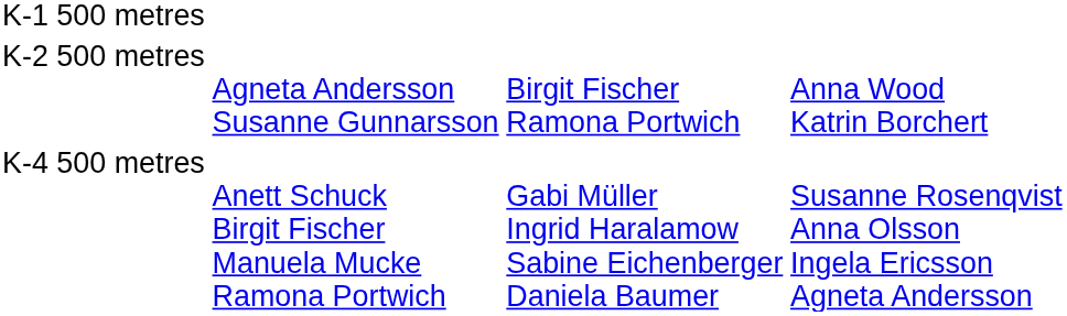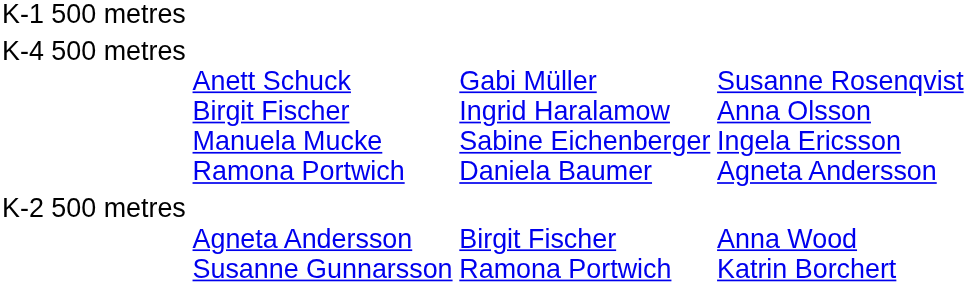rows swapped: K-2 500 metres <-> K-4 500 metres
